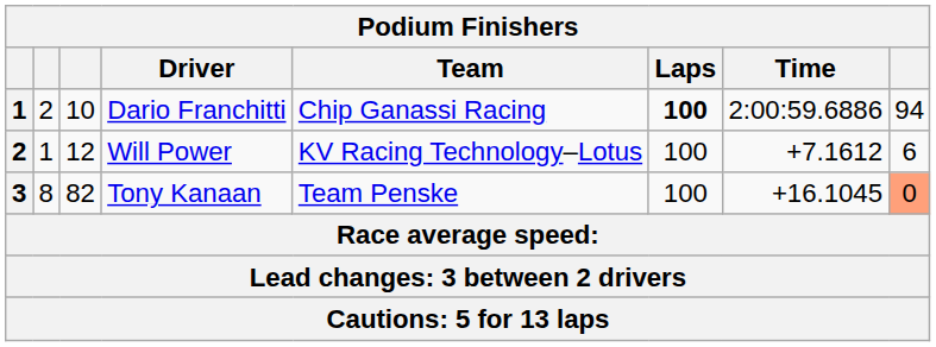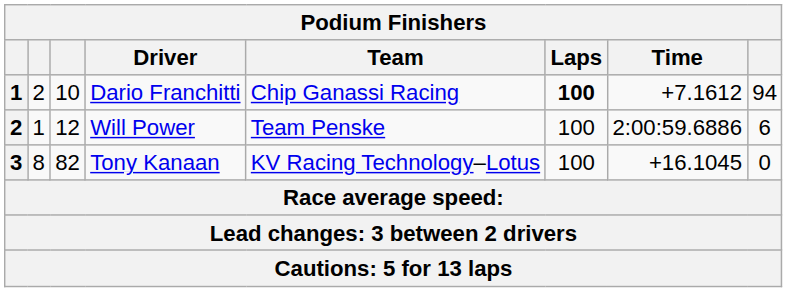Dario Franchitti | Time: 2:00:59.6886 -> +7.1612
Will Power | Team: KV Racing Technology–Lotus -> Team Penske
Will Power | Time: +7.1612 -> 2:00:59.6886
Tony Kanaan | Team: Team Penske -> KV Racing Technology–Lotus
Tony Kanaan | column 8: lightsalmon background -> no background
